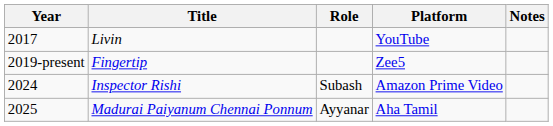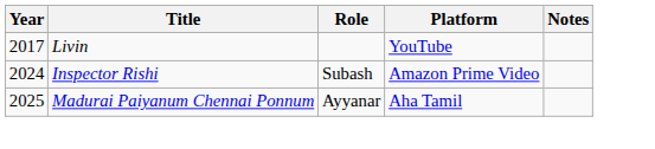- row: 2019-present | Fingertip | Zee5
